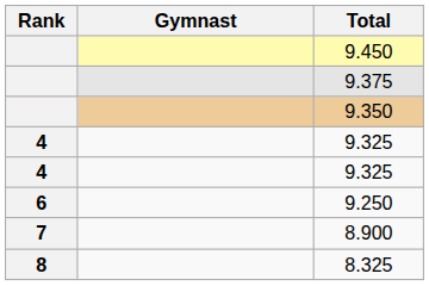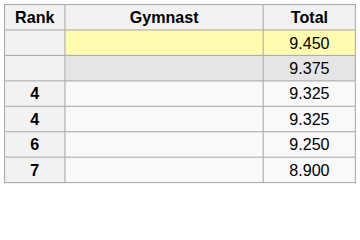- row: 9.350
- row: 8 | 8.325
